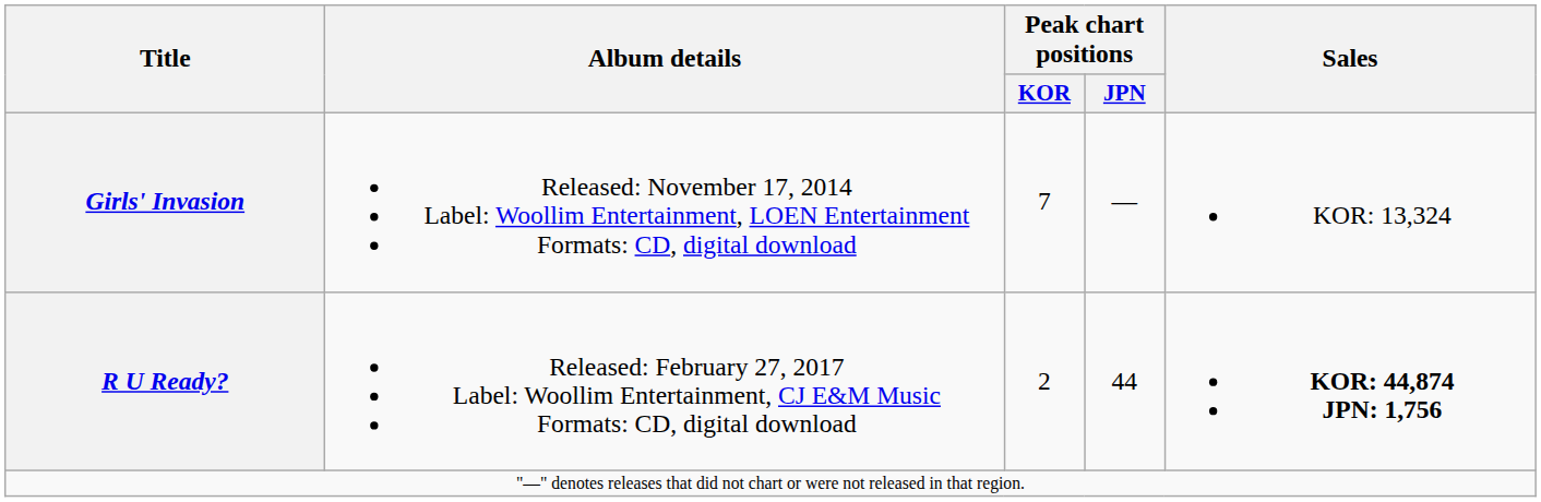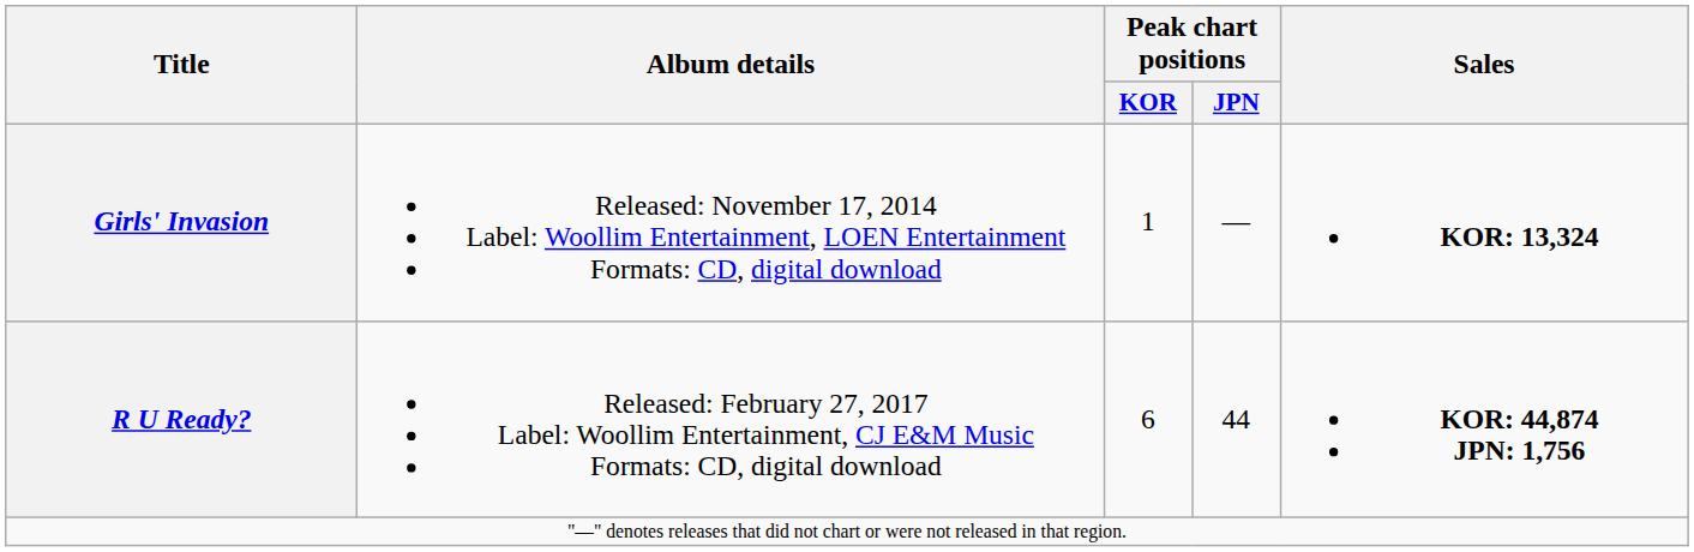Girls' Invasion | Peak chart positions / KOR: 7 -> 1
Girls' Invasion | Sales: normal -> bold
R U Ready? | Peak chart positions / KOR: 2 -> 6
